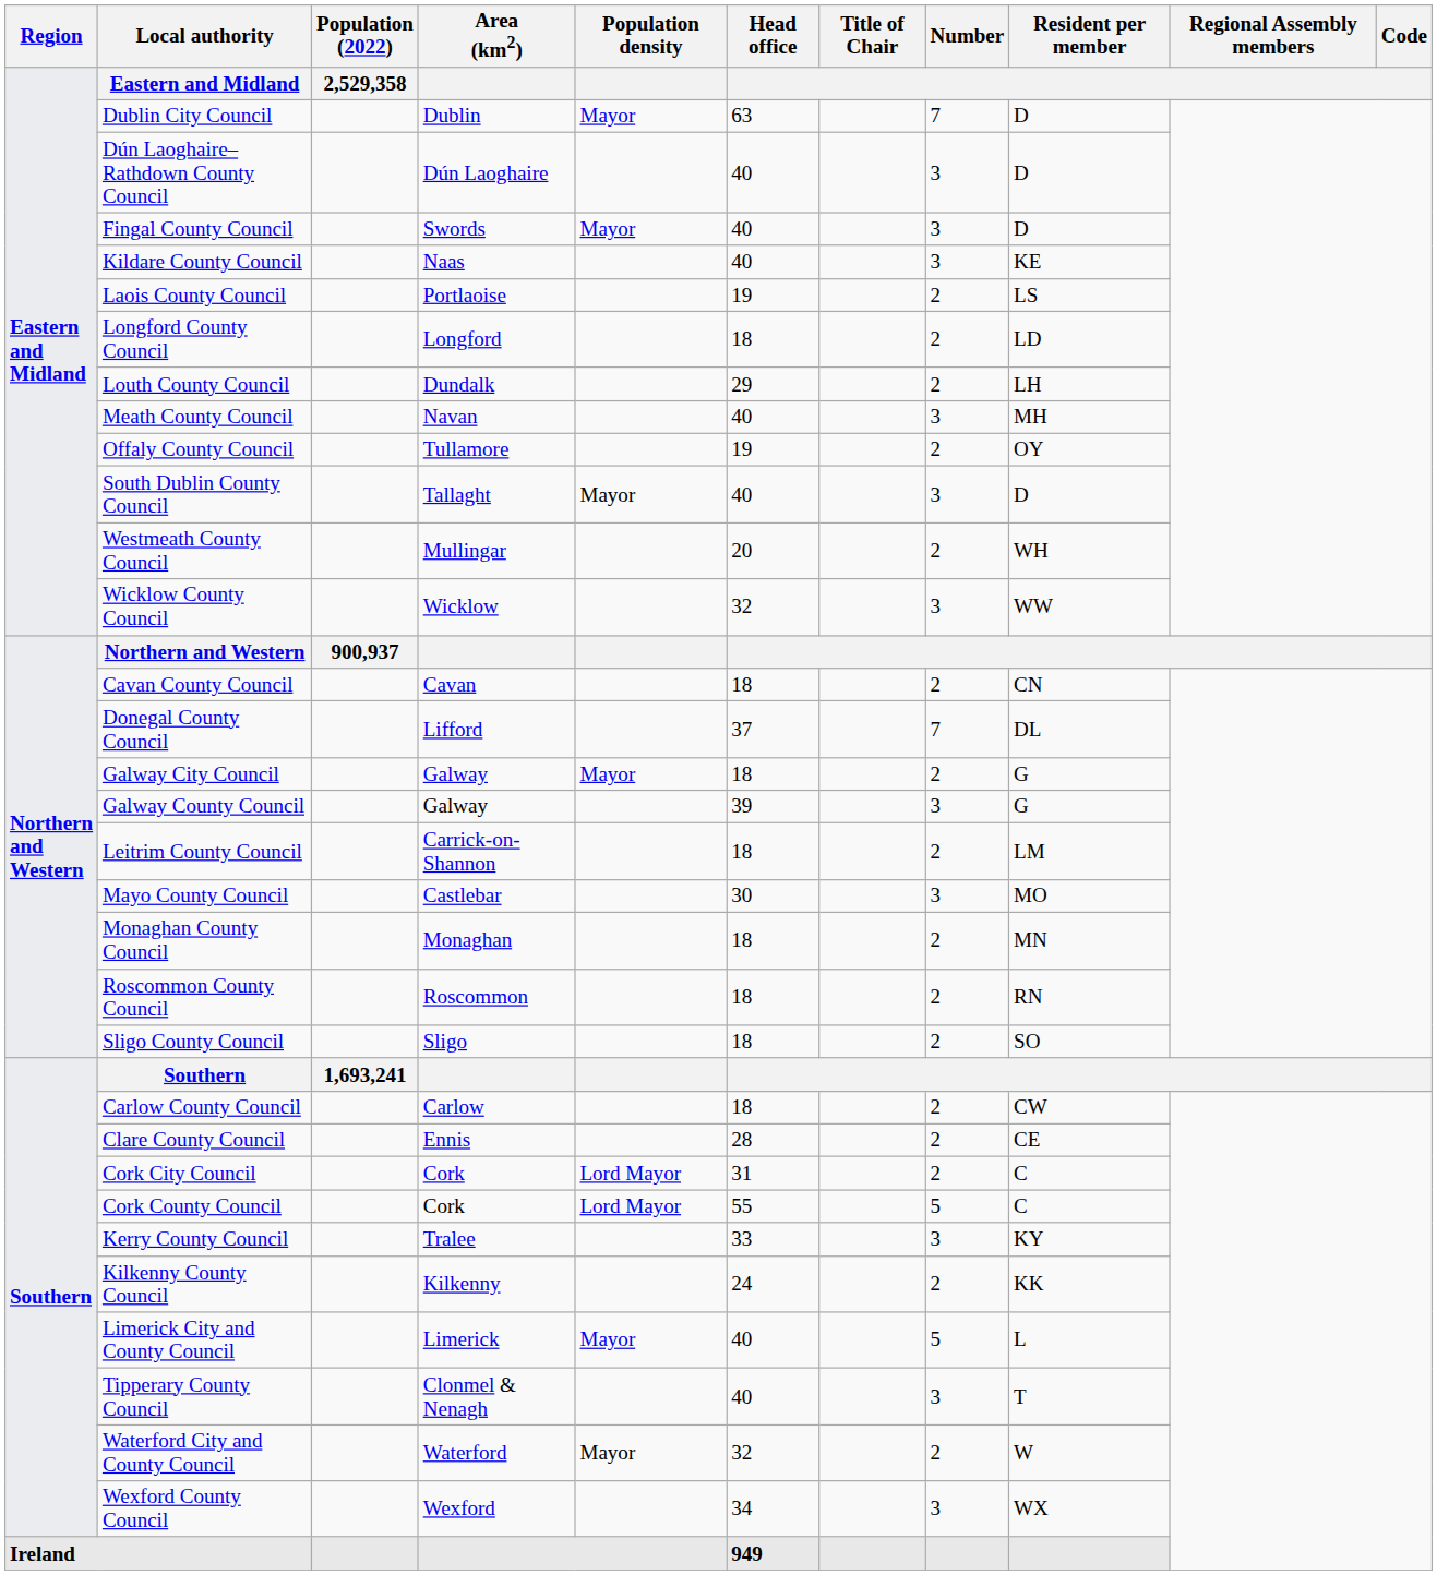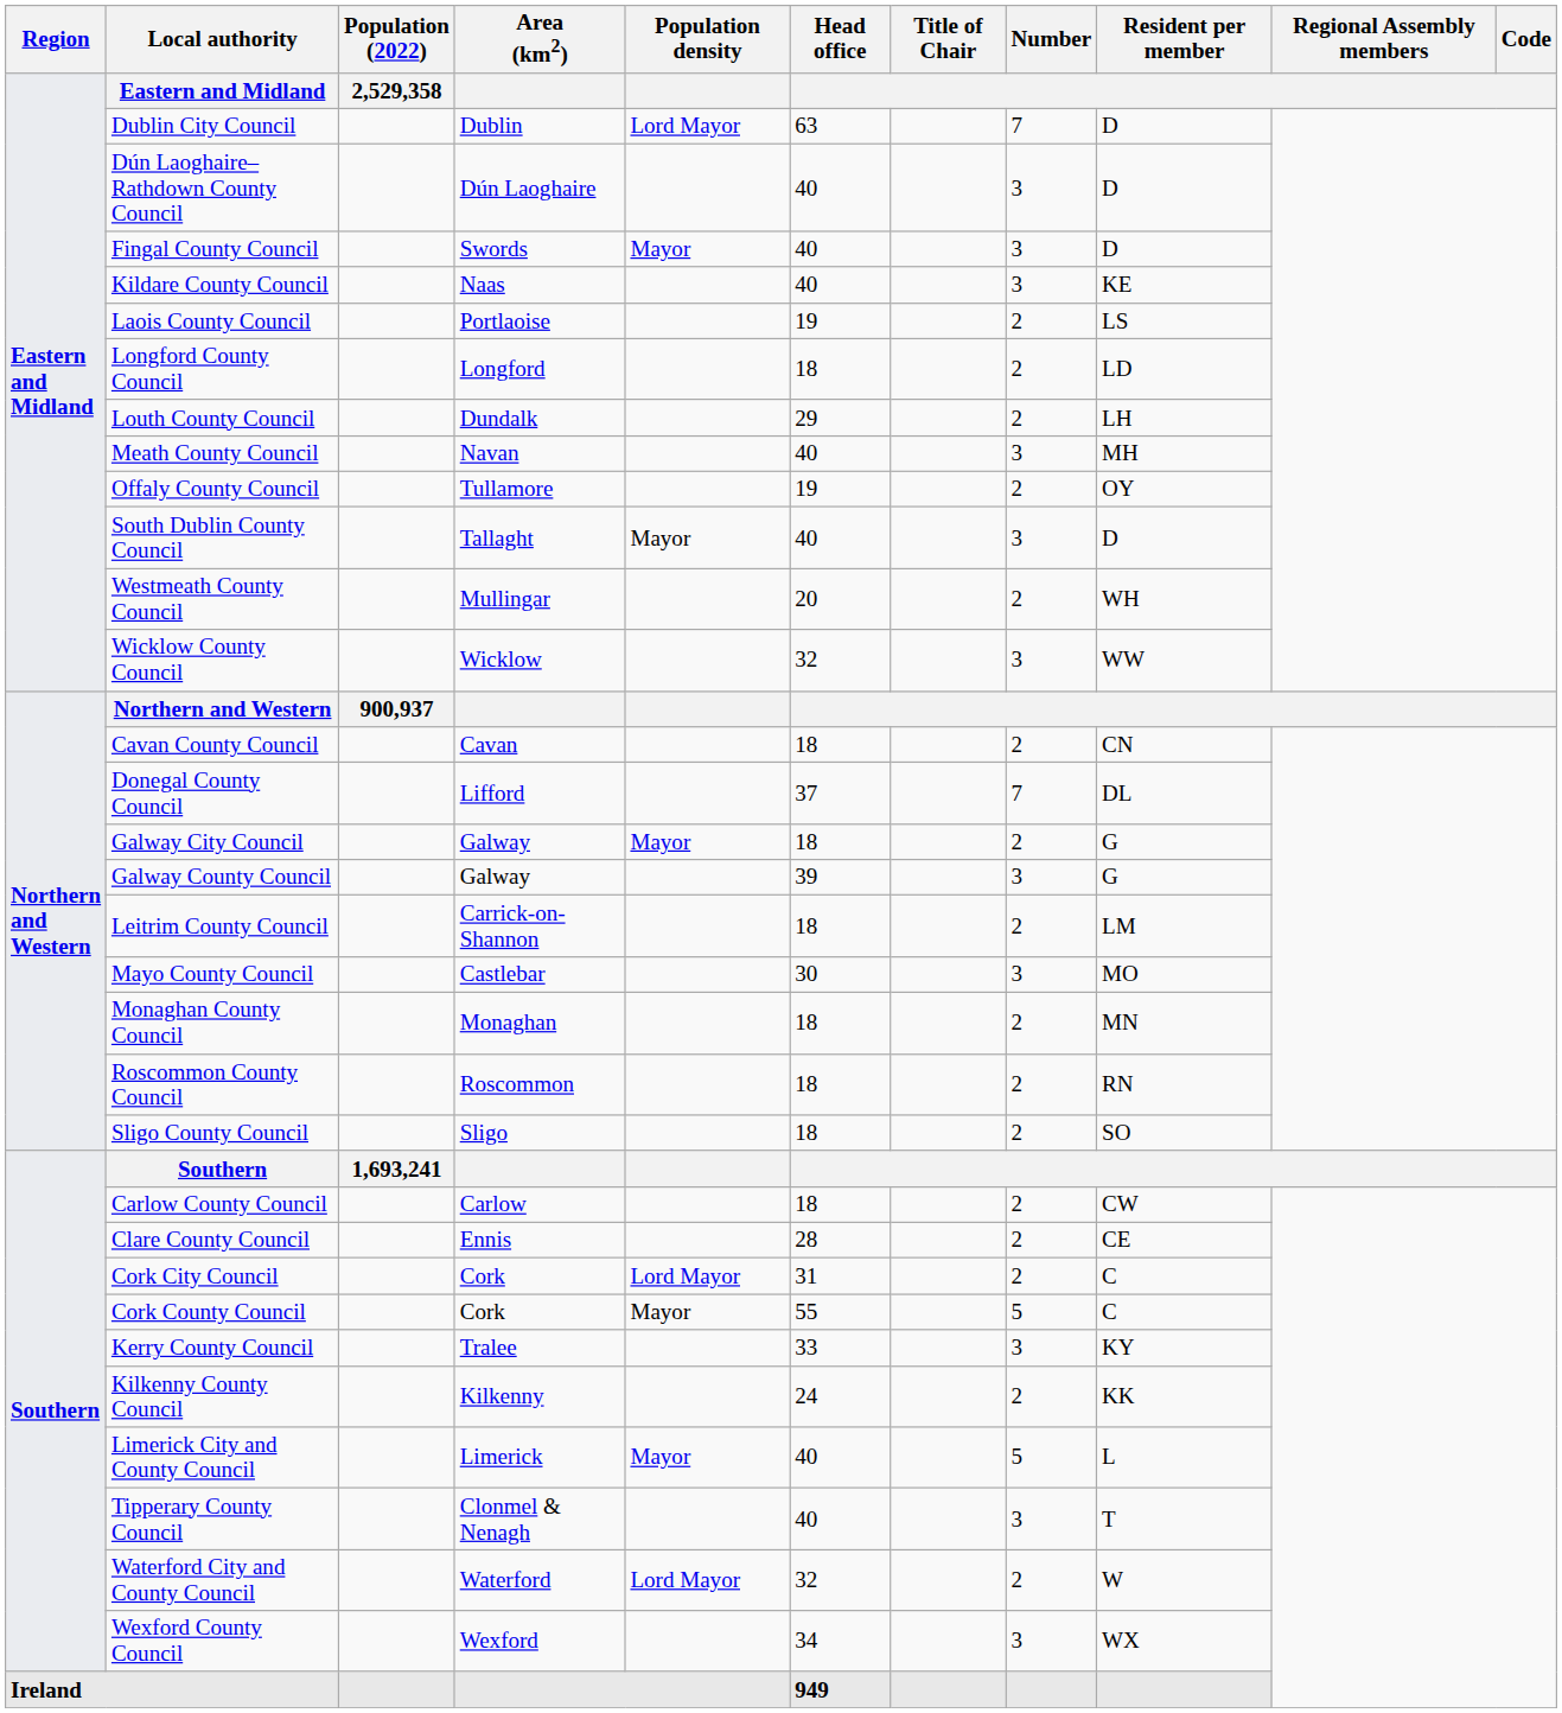Dublin City Council | Population density: Mayor -> Lord Mayor
Cork County Council | Population density: Lord Mayor -> Mayor
Waterford City and County Council | Population density: Mayor -> Lord Mayor
